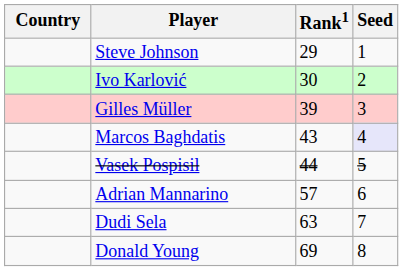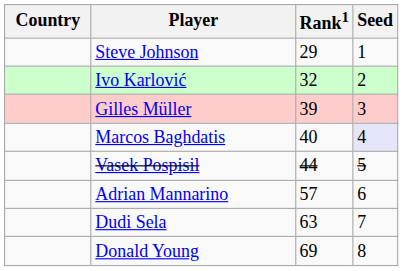Ivo Karlović | Rank1: 30 -> 32
Marcos Baghdatis | Rank1: 43 -> 40
